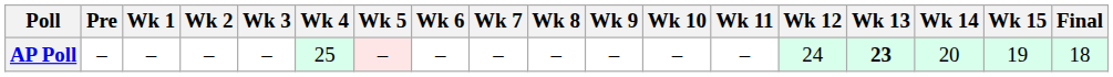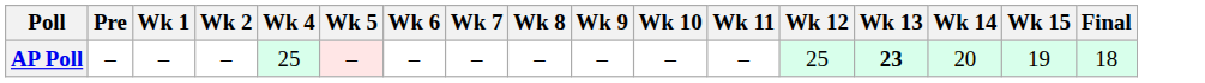- column: Wk 3 | –
AP Poll | Wk 12: 24 -> 25
